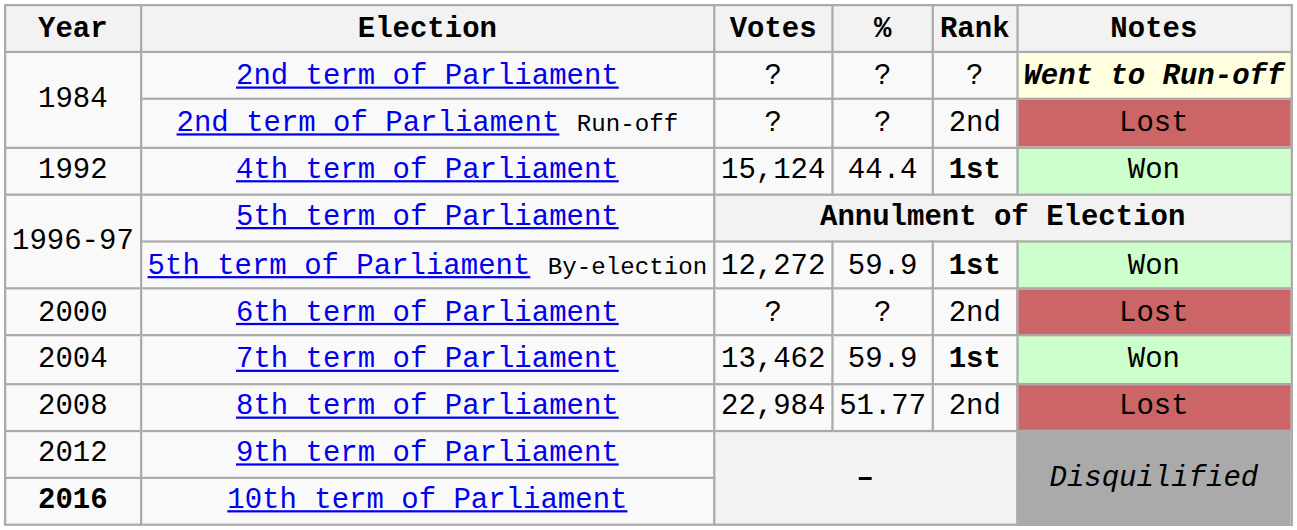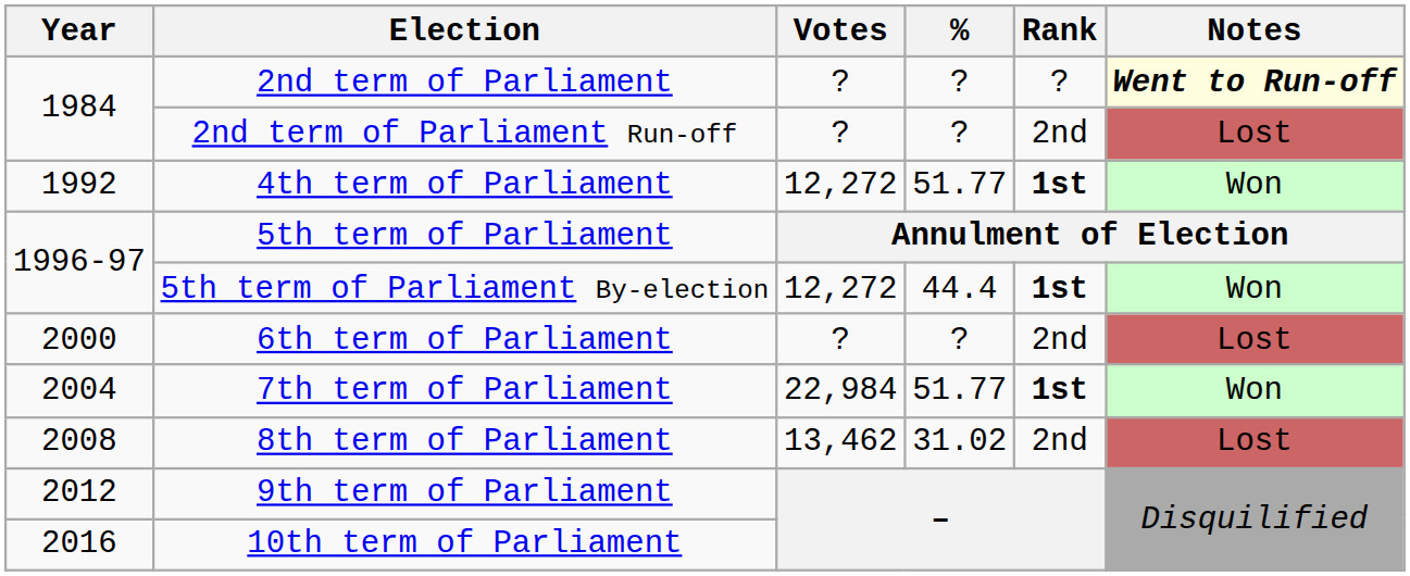4th term of Parliament | Votes: 15,124 -> 12,272
4th term of Parliament | %: 44.4 -> 51.77
5th term of Parliament By-election | %: 59.9 -> 44.4
7th term of Parliament | Votes: 13,462 -> 22,984
7th term of Parliament | %: 59.9 -> 51.77
8th term of Parliament | Votes: 22,984 -> 13,462
8th term of Parliament | %: 51.77 -> 31.02
10th term of Parliament | Year: bold -> normal
